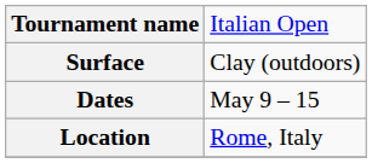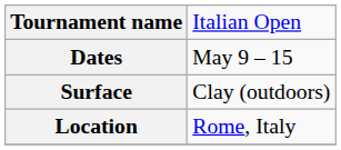rows swapped: Dates <-> Surface
